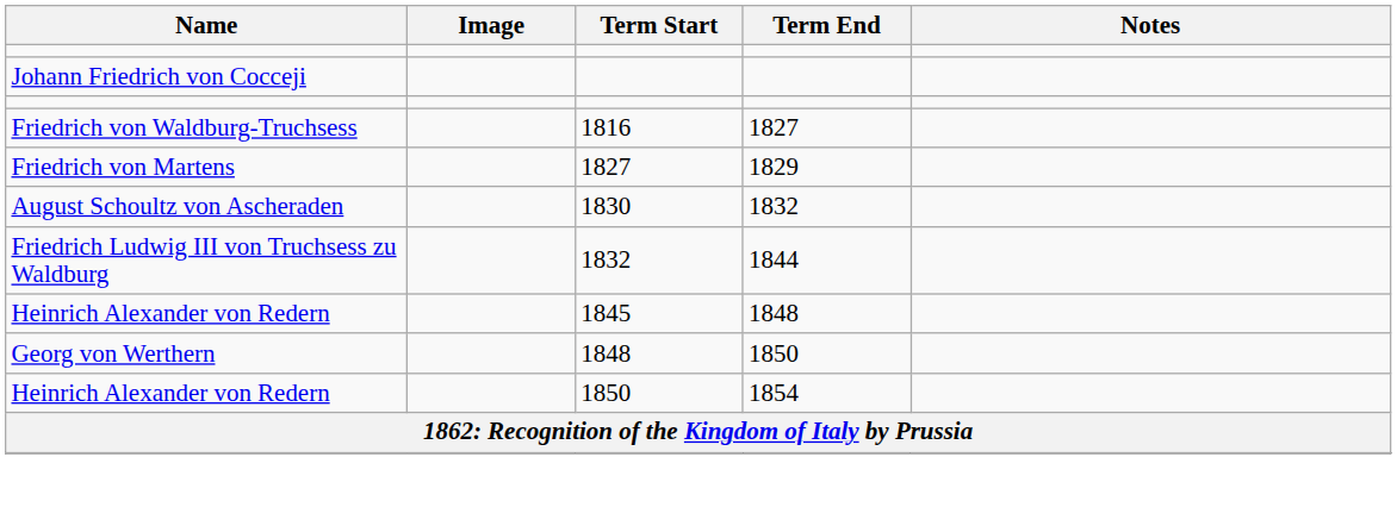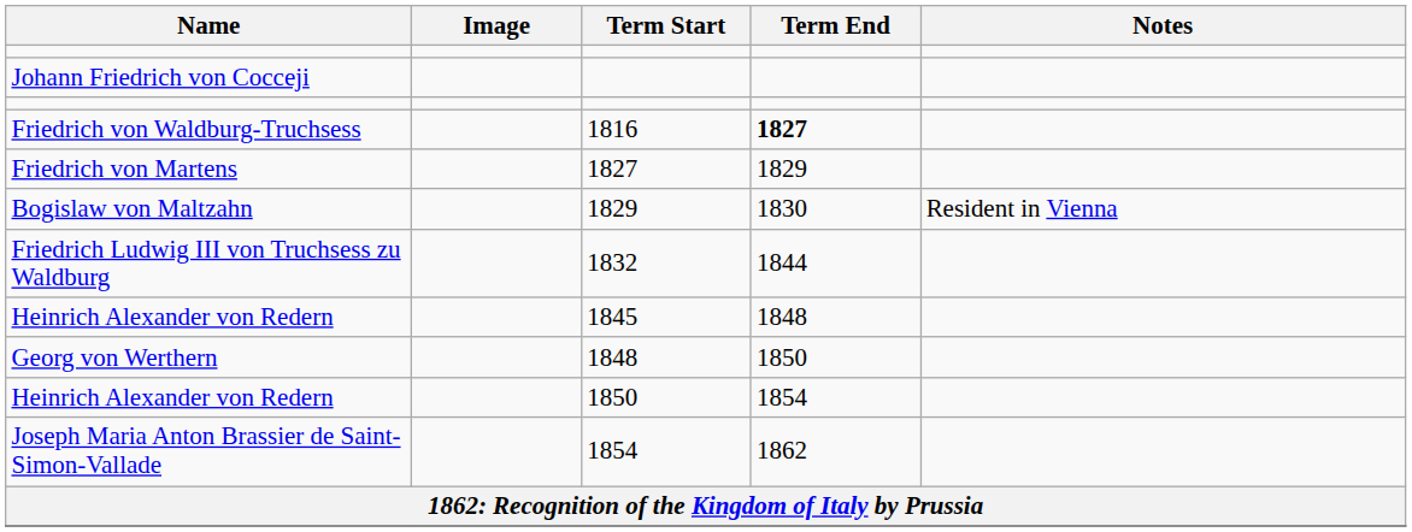Friedrich von Waldburg-Truchsess | Term End: normal -> bold
+ row: Bogislaw von Maltzahn | 1829 | 1830 | Resident in Vienna
- row: August Schoultz von Ascheraden | 1830 | 1832
+ row: Joseph Maria Anton Brassier de Saint-Simon-Vallade | 1854 | 1862
